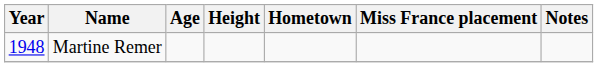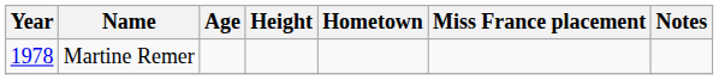Martine Remer | Year: 1948 -> 1978
